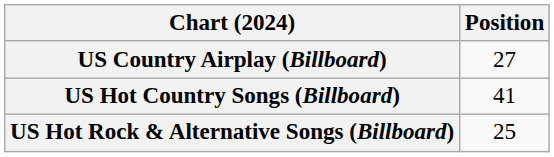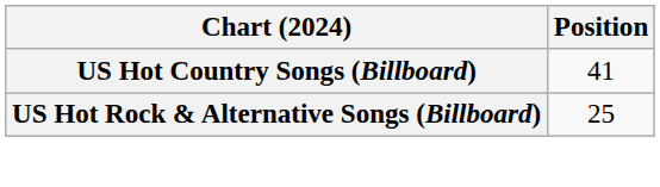- row: US Country Airplay (Billboard) | 27
